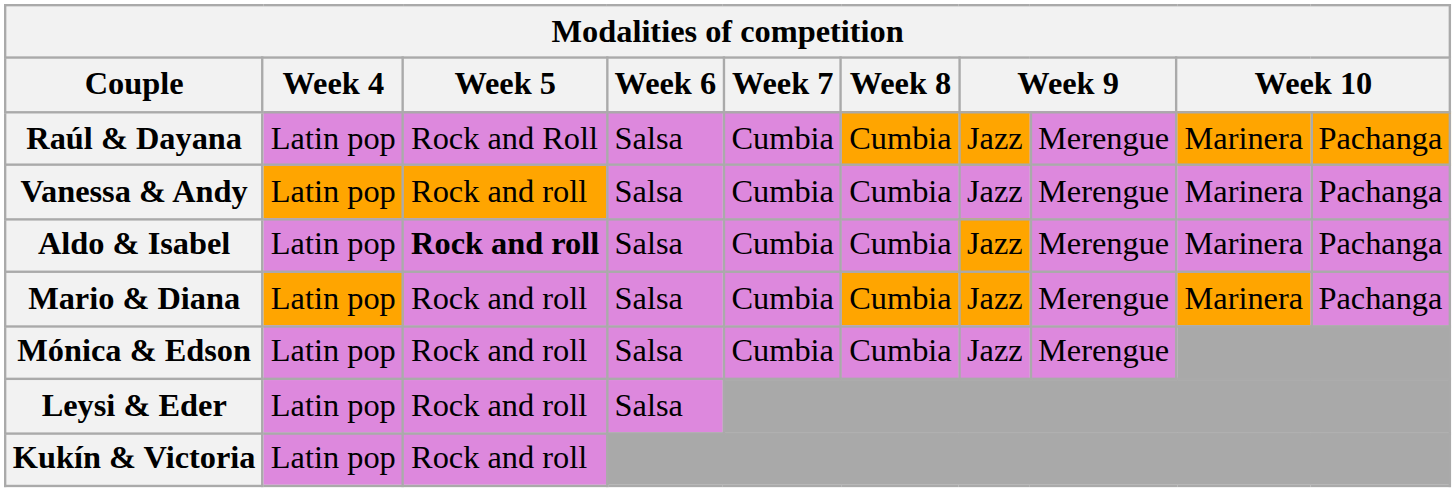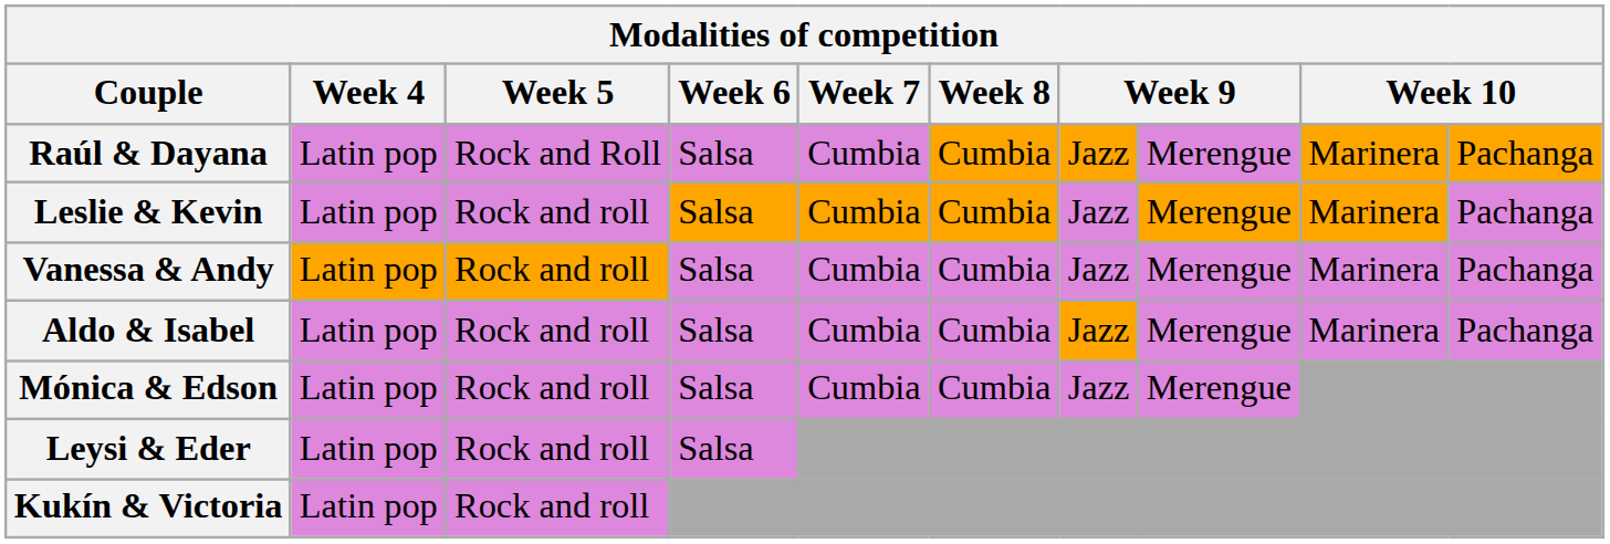+ row: Leslie & Kevin | Latin pop | Rock and roll | Salsa | Cumbia | Cumbia | Jazz | Merengue | Marinera | Pachanga
Aldo & Isabel | Week 5: bold -> normal
- row: Mario & Diana | Latin pop | Rock and roll | Salsa | Cumbia | Cumbia | Jazz | Merengue | Marinera | Pachanga
